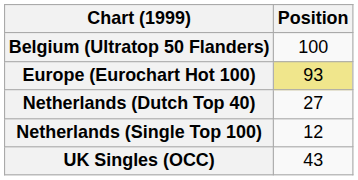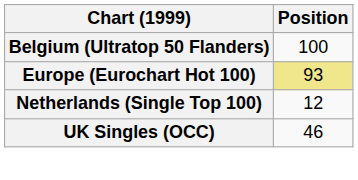- row: Netherlands (Dutch Top 40) | 27
UK Singles (OCC) | Position: 43 -> 46
